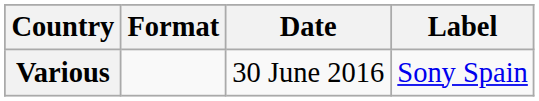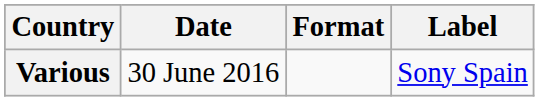columns swapped: Date <-> Format
